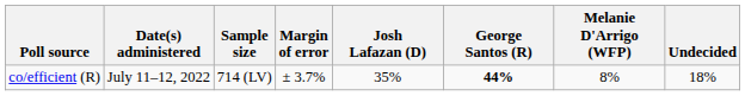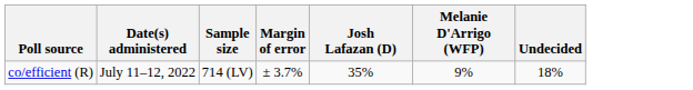- column: George Santos (R) | 44%
co/efficient (R) | Melanie D'Arrigo (WFP): 8% -> 9%
